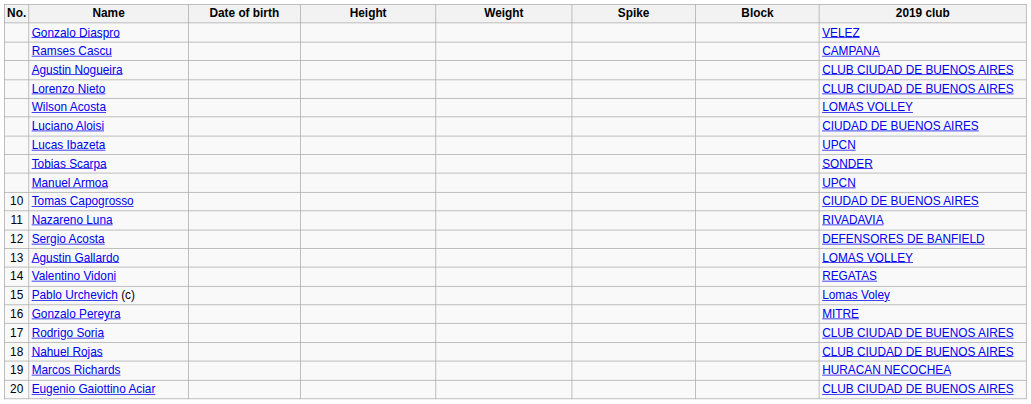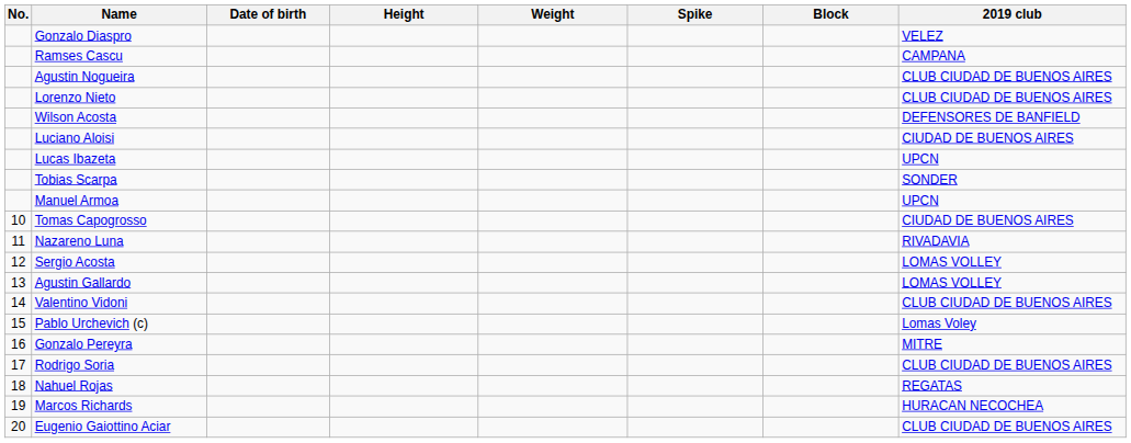Wilson Acosta | 2019 club: LOMAS VOLLEY -> DEFENSORES DE BANFIELD
Sergio Acosta | 2019 club: DEFENSORES DE BANFIELD -> LOMAS VOLLEY
Valentino Vidoni | 2019 club: REGATAS -> CLUB CIUDAD DE BUENOS AIRES
Nahuel Rojas | 2019 club: CLUB CIUDAD DE BUENOS AIRES -> REGATAS
